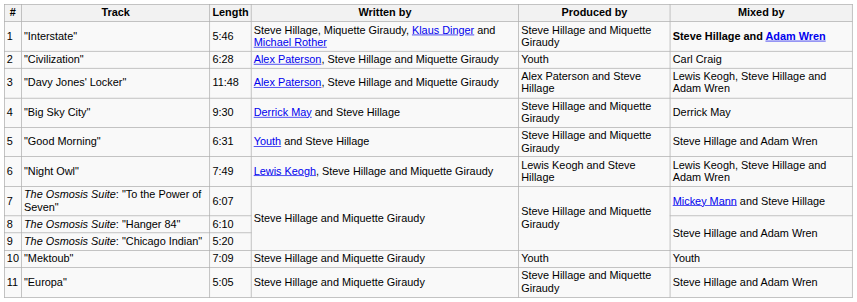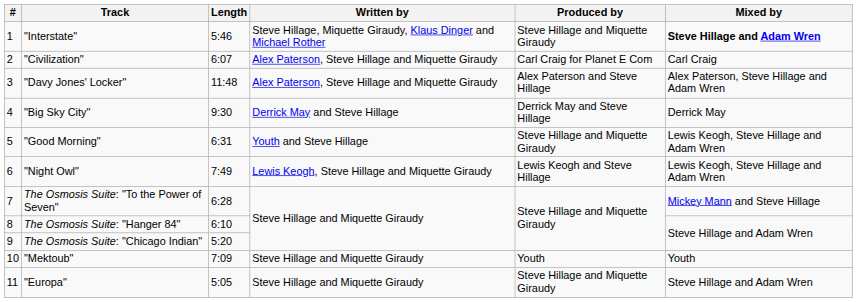"Civilization" | Length: 6:28 -> 6:07
"Civilization" | Produced by: Youth -> Carl Craig for Planet E Com
"Davy Jones' Locker" | Mixed by: Lewis Keogh, Steve Hillage and Adam Wren -> Alex Paterson, Steve Hillage and Adam Wren
"Big Sky City" | Produced by: Steve Hillage and Miquette Giraudy -> Derrick May and Steve Hillage
"Good Morning" | Mixed by: Steve Hillage and Adam Wren -> Lewis Keogh, Steve Hillage and Adam Wren
The Osmosis Suite: "To the Power of Seven" | Length: 6:07 -> 6:28
